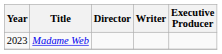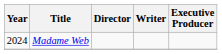Madame Web | Year: 2023 -> 2024
